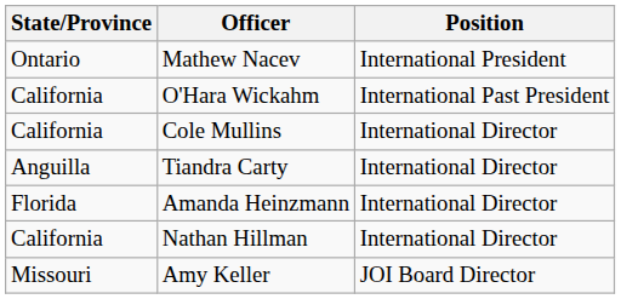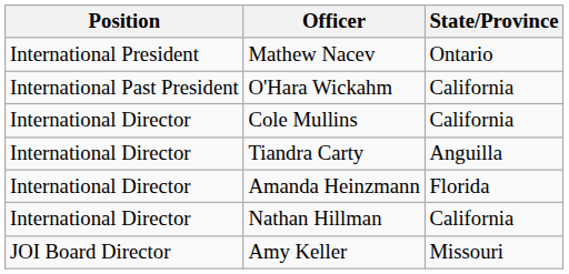columns swapped: Position <-> State/Province
